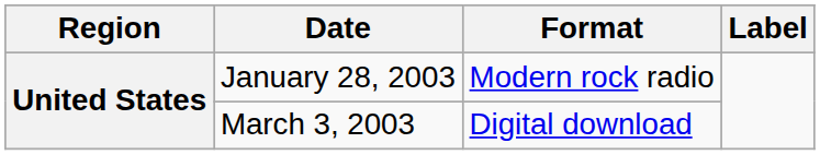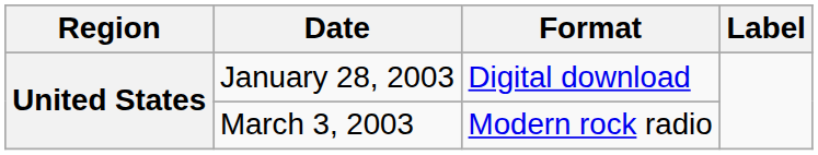January 28, 2003 | Format: Modern rock radio -> Digital download
March 3, 2003 | Format: Digital download -> Modern rock radio
